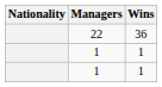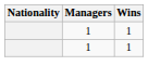- row: 22 | 36
